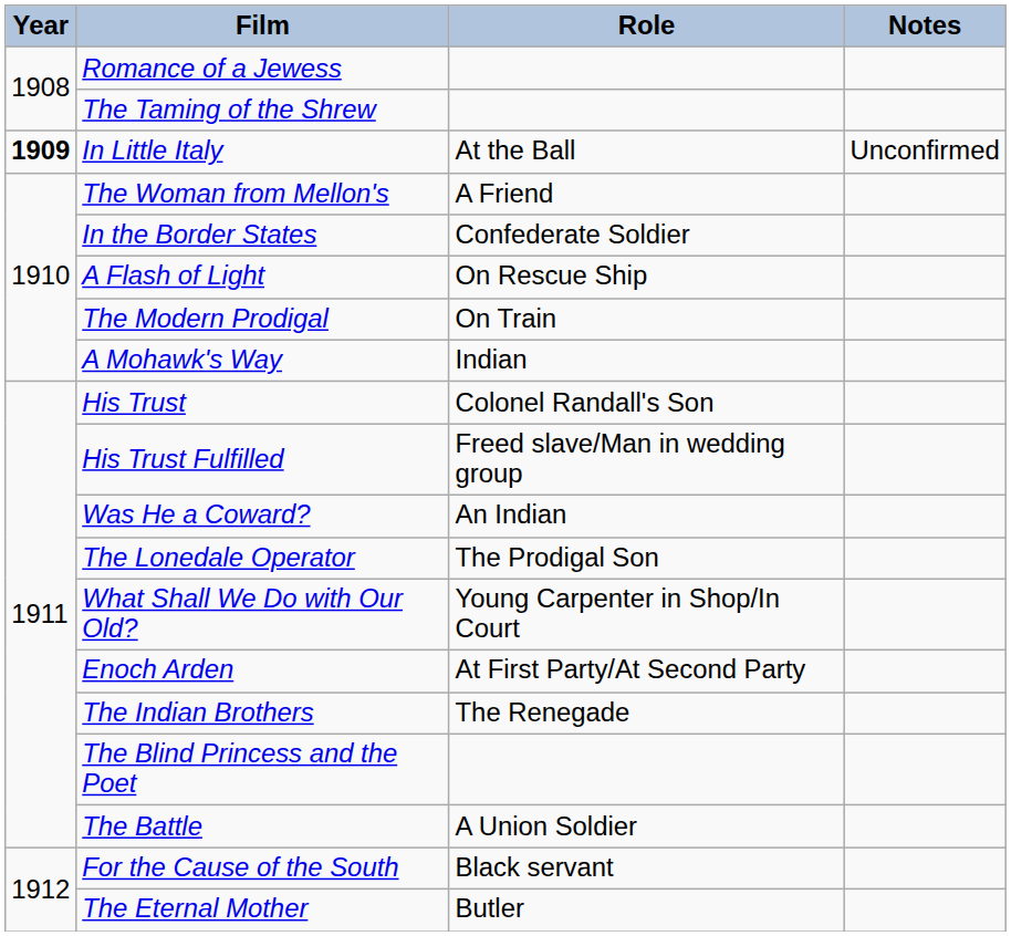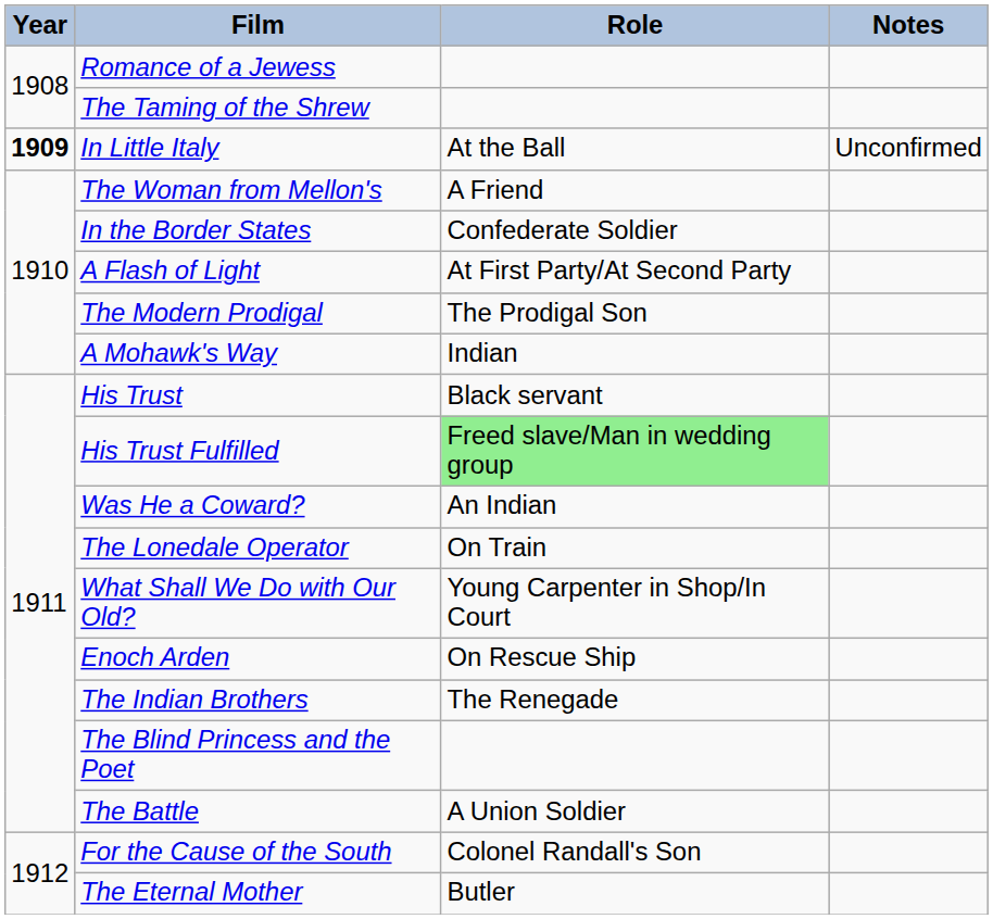A Flash of Light | Role: On Rescue Ship -> At First Party/At Second Party
The Modern Prodigal | Role: On Train -> The Prodigal Son
His Trust | Role: Colonel Randall's Son -> Black servant
His Trust Fulfilled | Role: no background -> lightgreen background
The Lonedale Operator | Role: The Prodigal Son -> On Train
Enoch Arden | Role: At First Party/At Second Party -> On Rescue Ship
For the Cause of the South | Role: Black servant -> Colonel Randall's Son
